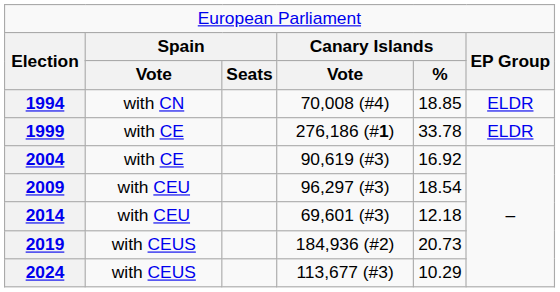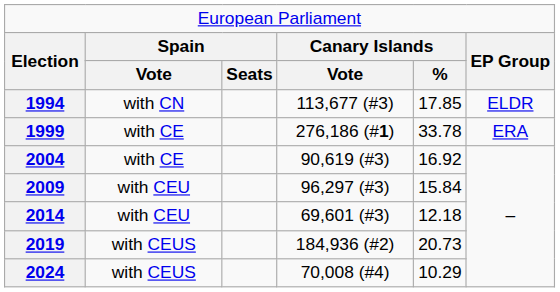1994 | column 4: 70,008 (#4) -> 113,677 (#3)
1994 | column 5: 18.85 -> 17.85
1999 | column 6: ELDR -> ERA
2009 | column 5: 18.54 -> 15.84
2024 | column 4: 113,677 (#3) -> 70,008 (#4)
